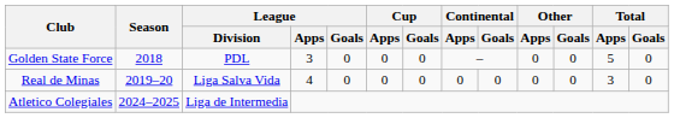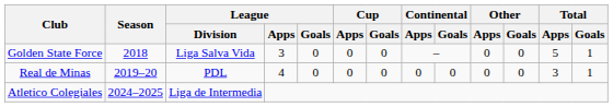Golden State Force | League / Division: PDL -> Liga Salva Vida
Golden State Force | Total / Goals: 0 -> 1
Real de Minas | League / Division: Liga Salva Vida -> PDL
Real de Minas | Total / Goals: 0 -> 1
